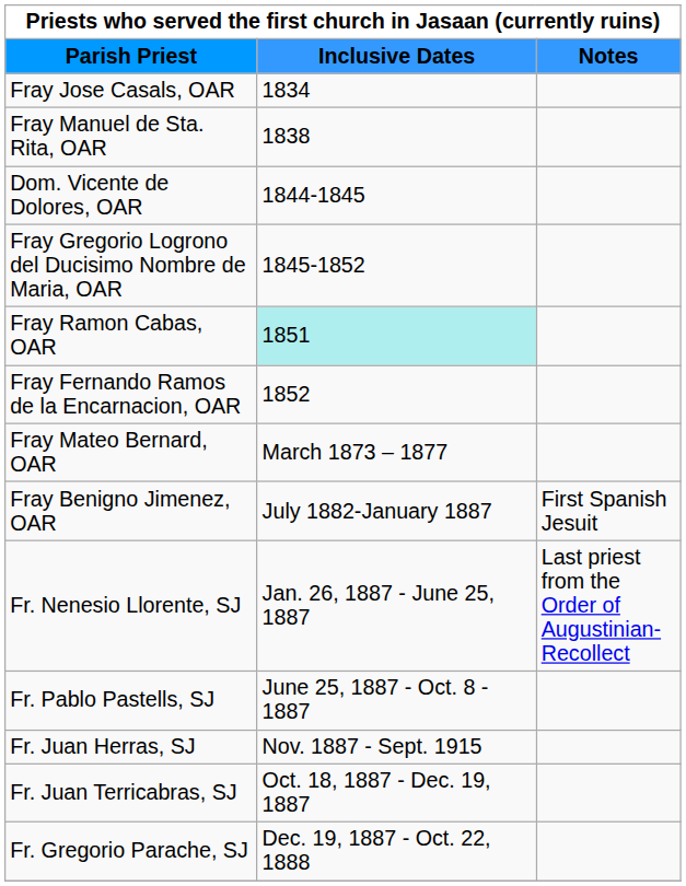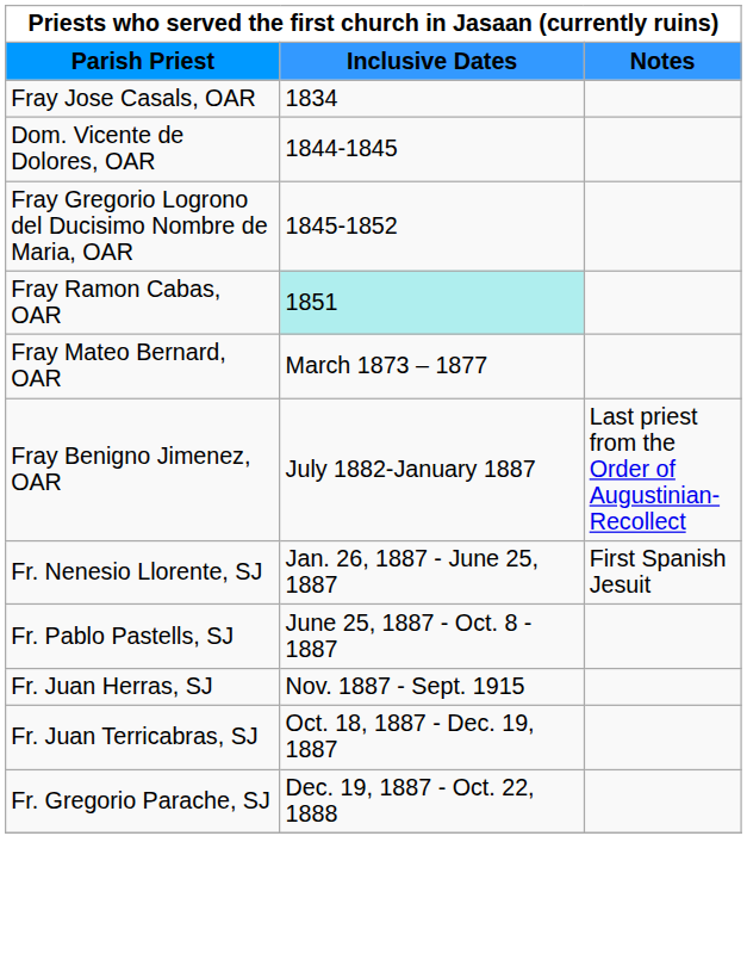- row: Fray Manuel de Sta. Rita, OAR | 1838
- row: Fray Fernando Ramos de la Encarnacion, OAR | 1852
Fray Benigno Jimenez, OAR | Notes: First Spanish Jesuit -> Last priest from the Order of Augustinian-Recollect
Fr. Nenesio Llorente, SJ | Notes: Last priest from the Order of Augustinian-Recollect -> First Spanish Jesuit
